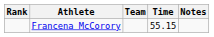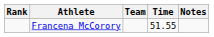Francena McCorory | Time: 55.15 -> 51.55
